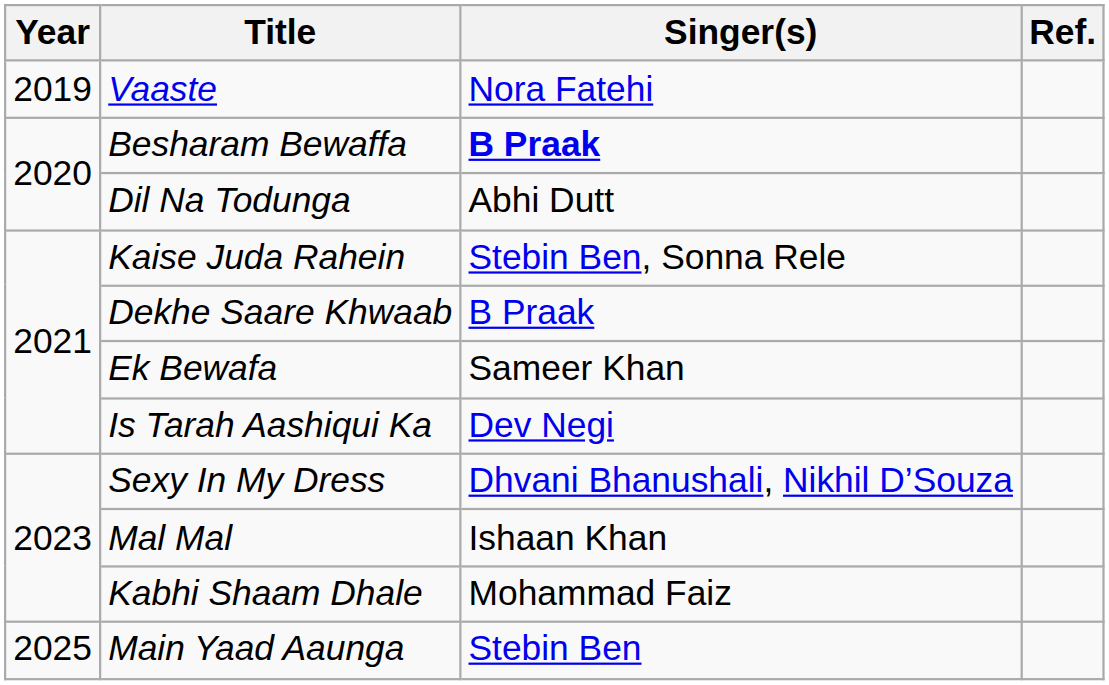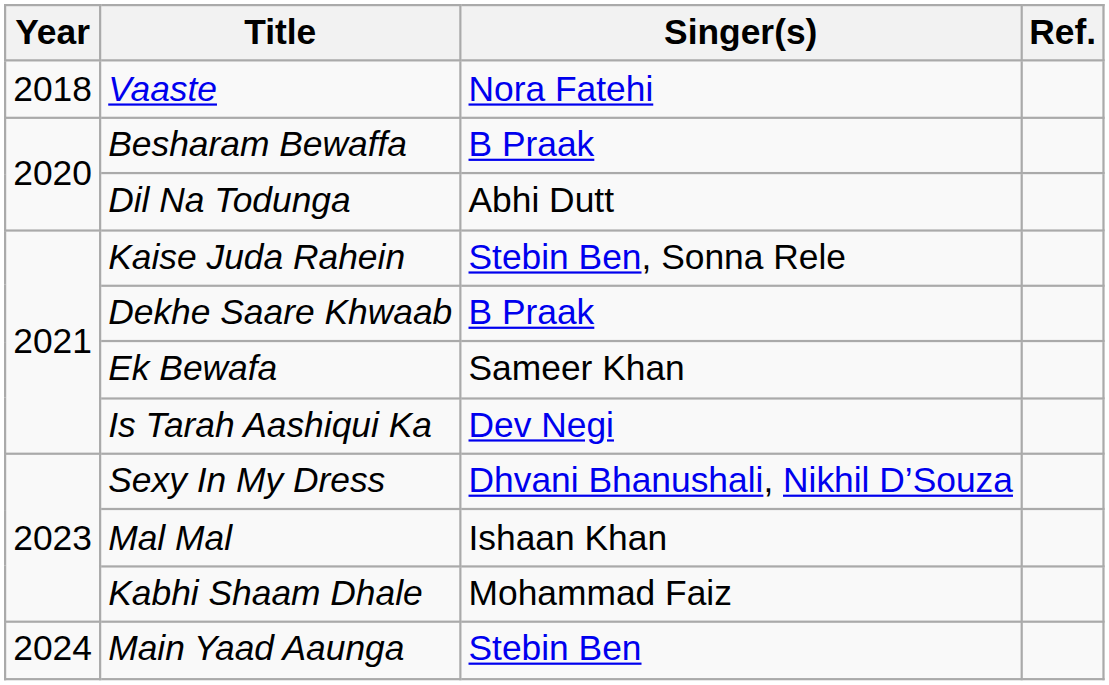Vaaste | Year: 2019 -> 2018
Besharam Bewaffa | Singer(s): bold -> normal
Main Yaad Aaunga | Year: 2025 -> 2024
